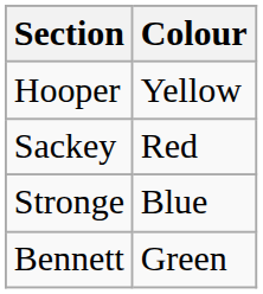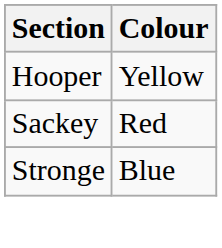- row: Bennett | Green
